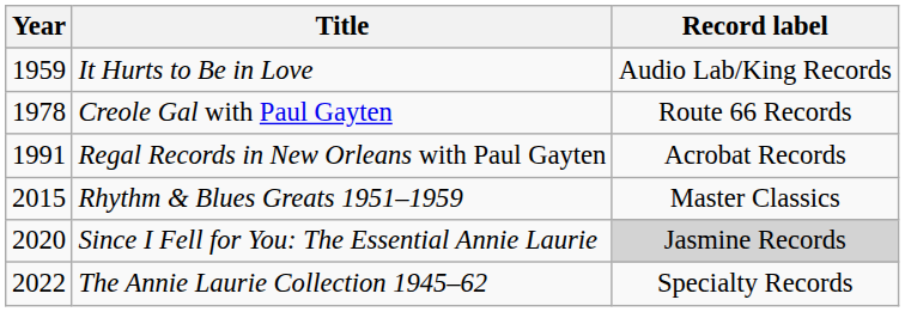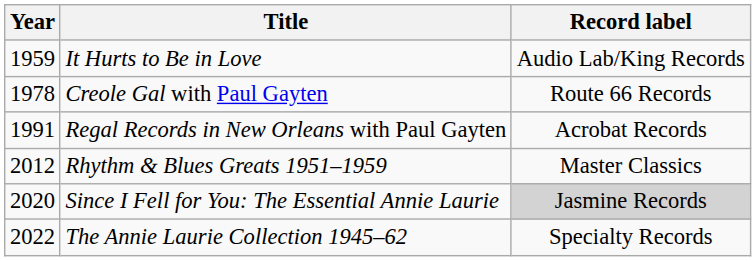Rhythm & Blues Greats 1951–1959 | Year: 2015 -> 2012
